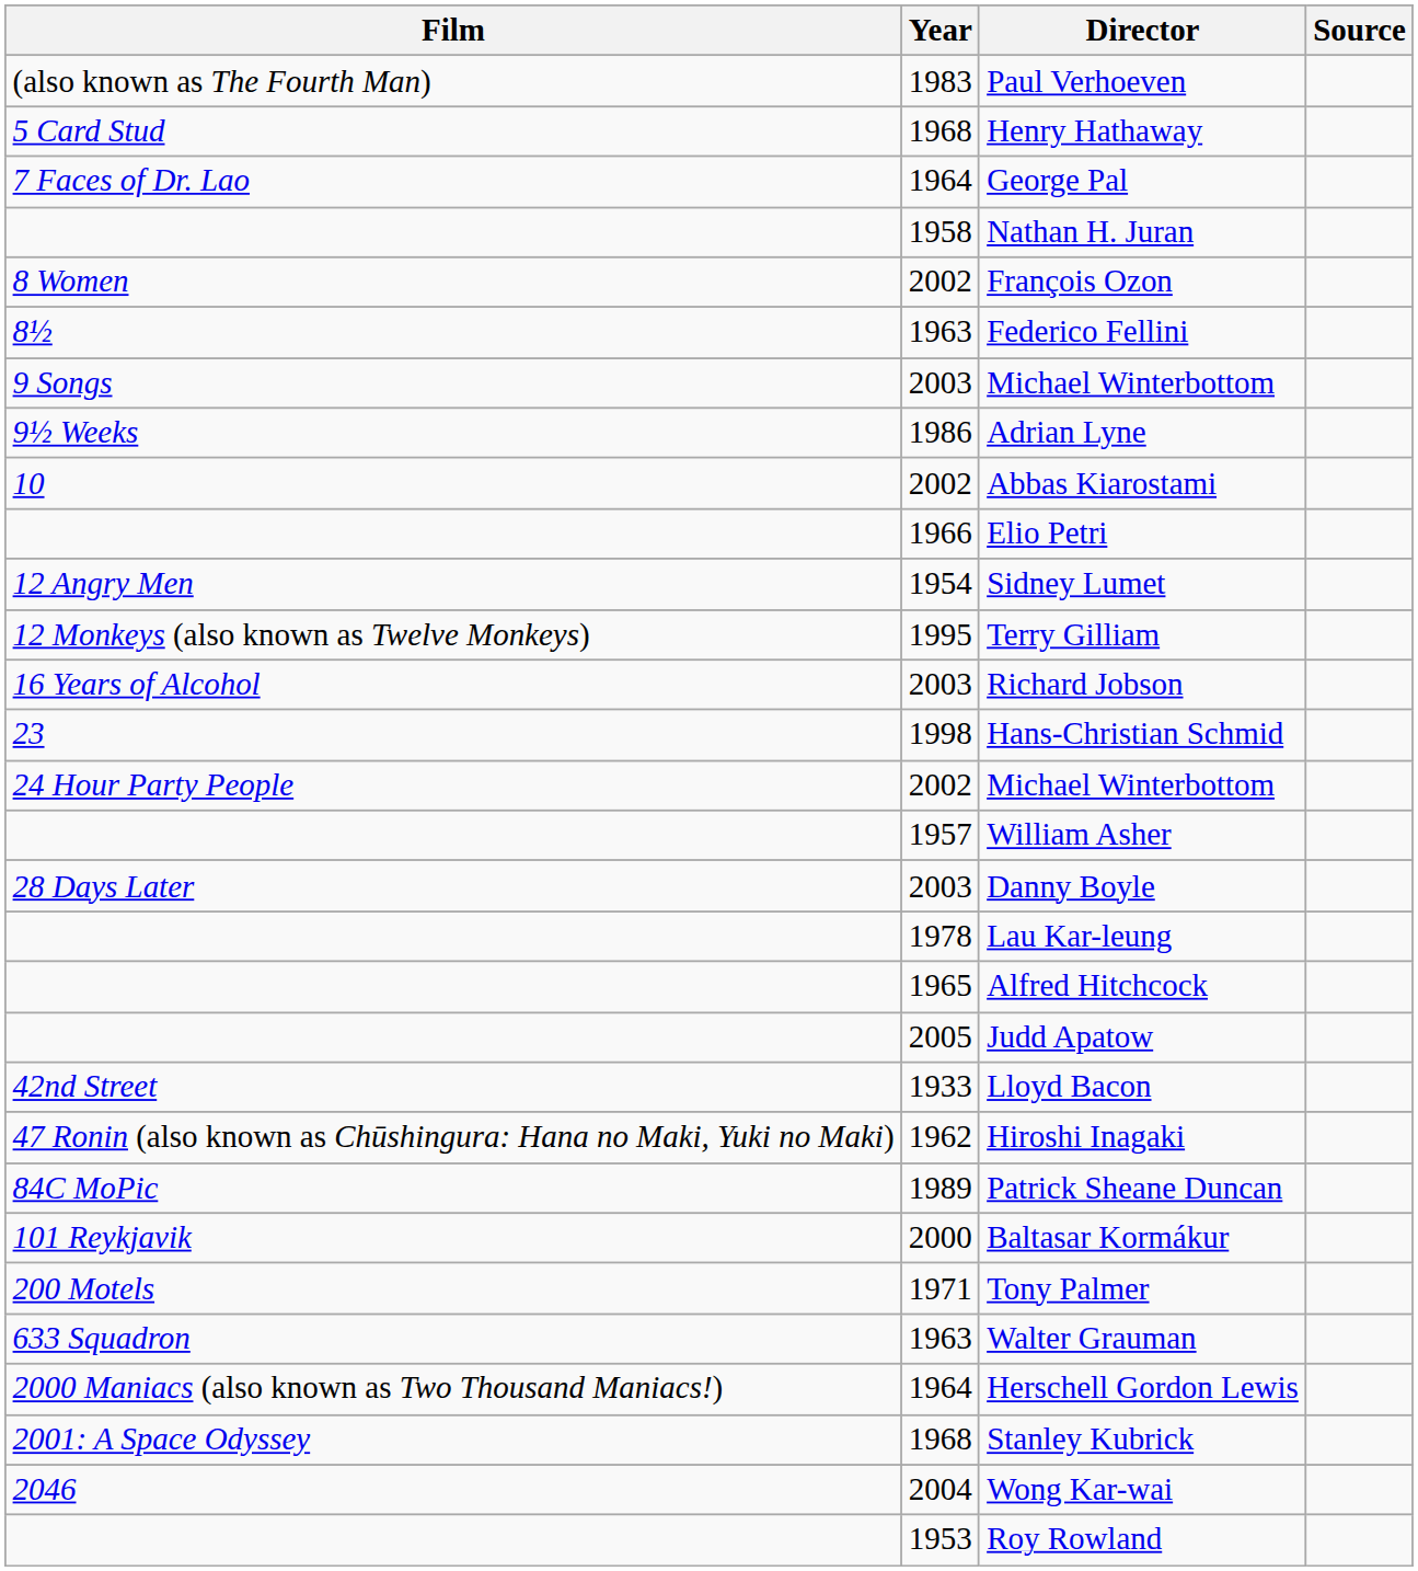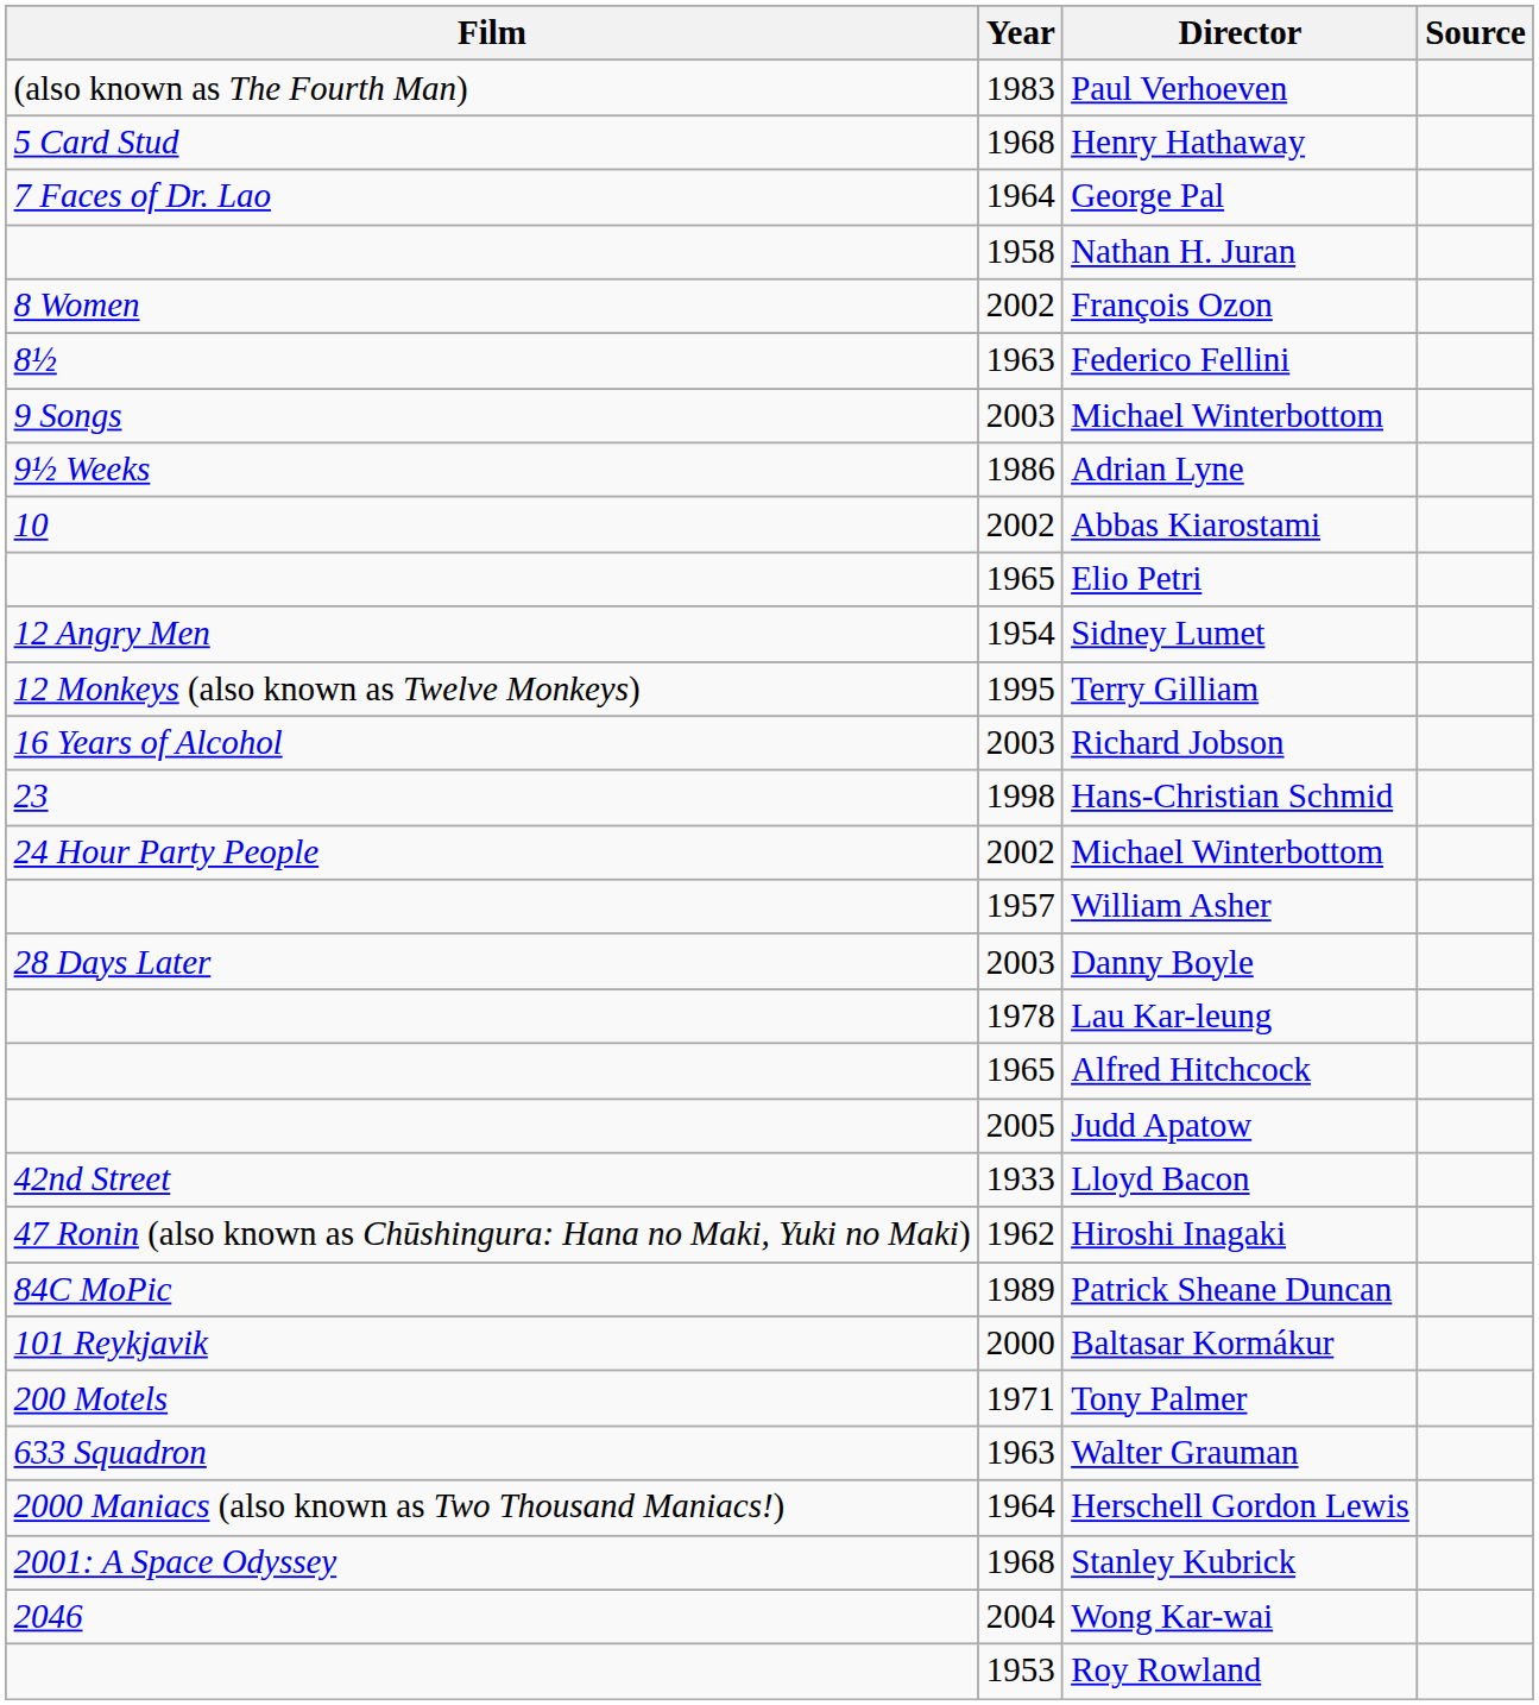Elio Petri | Year: 1966 -> 1965
